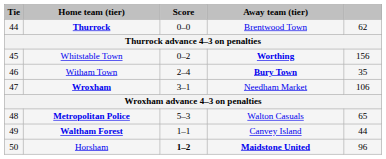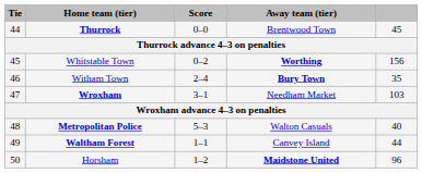Thurrock | column 5: 62 -> 45
Wroxham | column 5: 106 -> 103
Metropolitan Police | column 5: 65 -> 40
Horsham | Score: bold -> normal
